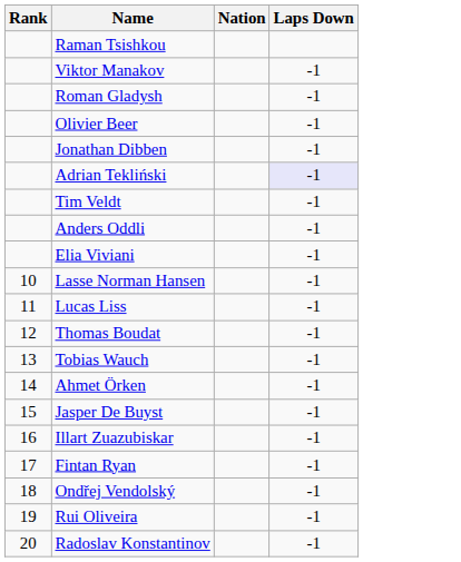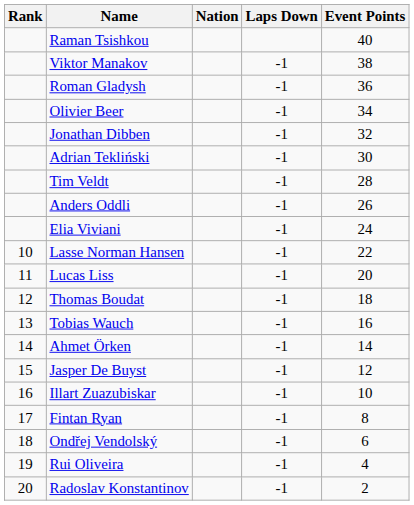+ column: Event Points | 40 | 38 | 36 | 34 | 32 | 30 | 28 | 26 | 24 | 22 | 20 | 18 | 16 | 14 | 12 | 10 | 8 | 6 | 4 | 2
Adrian Tekliński | Laps Down: lavender background -> no background
